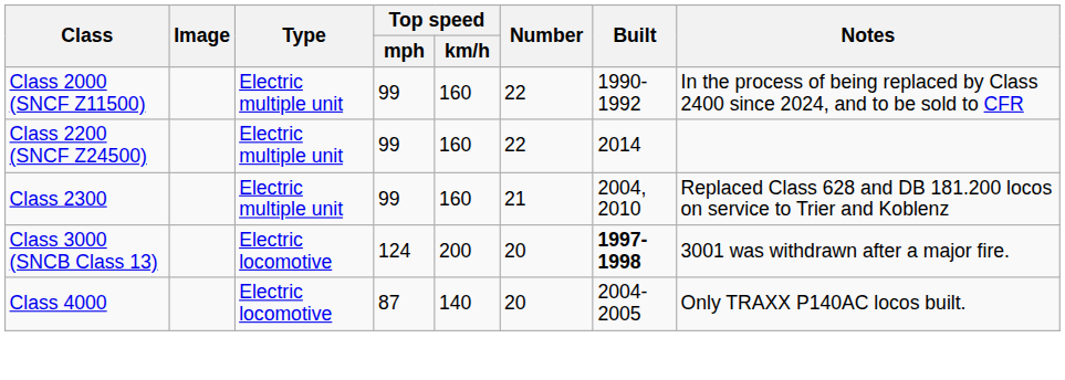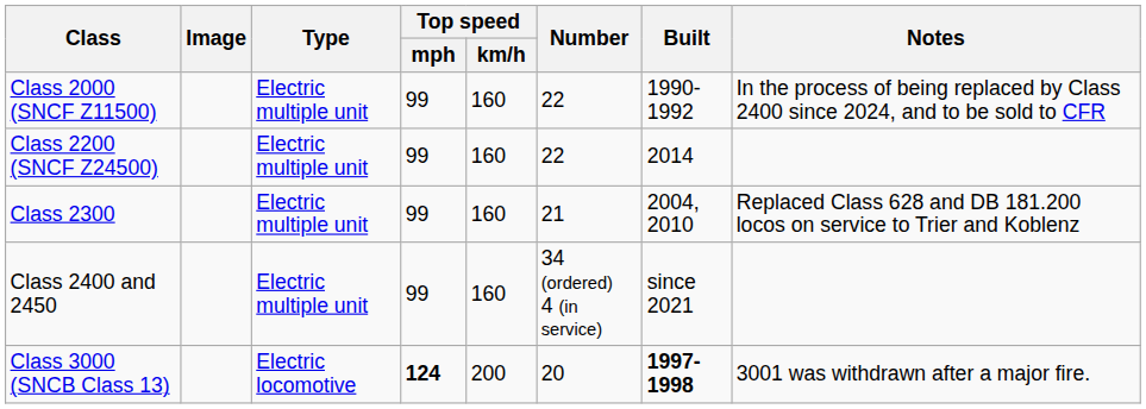+ row: Class 2400 and 2450 | Electric multiple unit | 99 | 160 | 34 (ordered) 4 (in service) | since 2021
Class 3000 (SNCB Class 13) | Top speed / mph: normal -> bold
- row: Class 4000 | Electric locomotive | 87 | 140 | 20 | 2004-2005 | Only TRAXX P140AC locos built.
